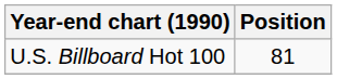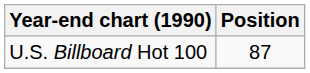U.S. Billboard Hot 100 | Position: 81 -> 87
